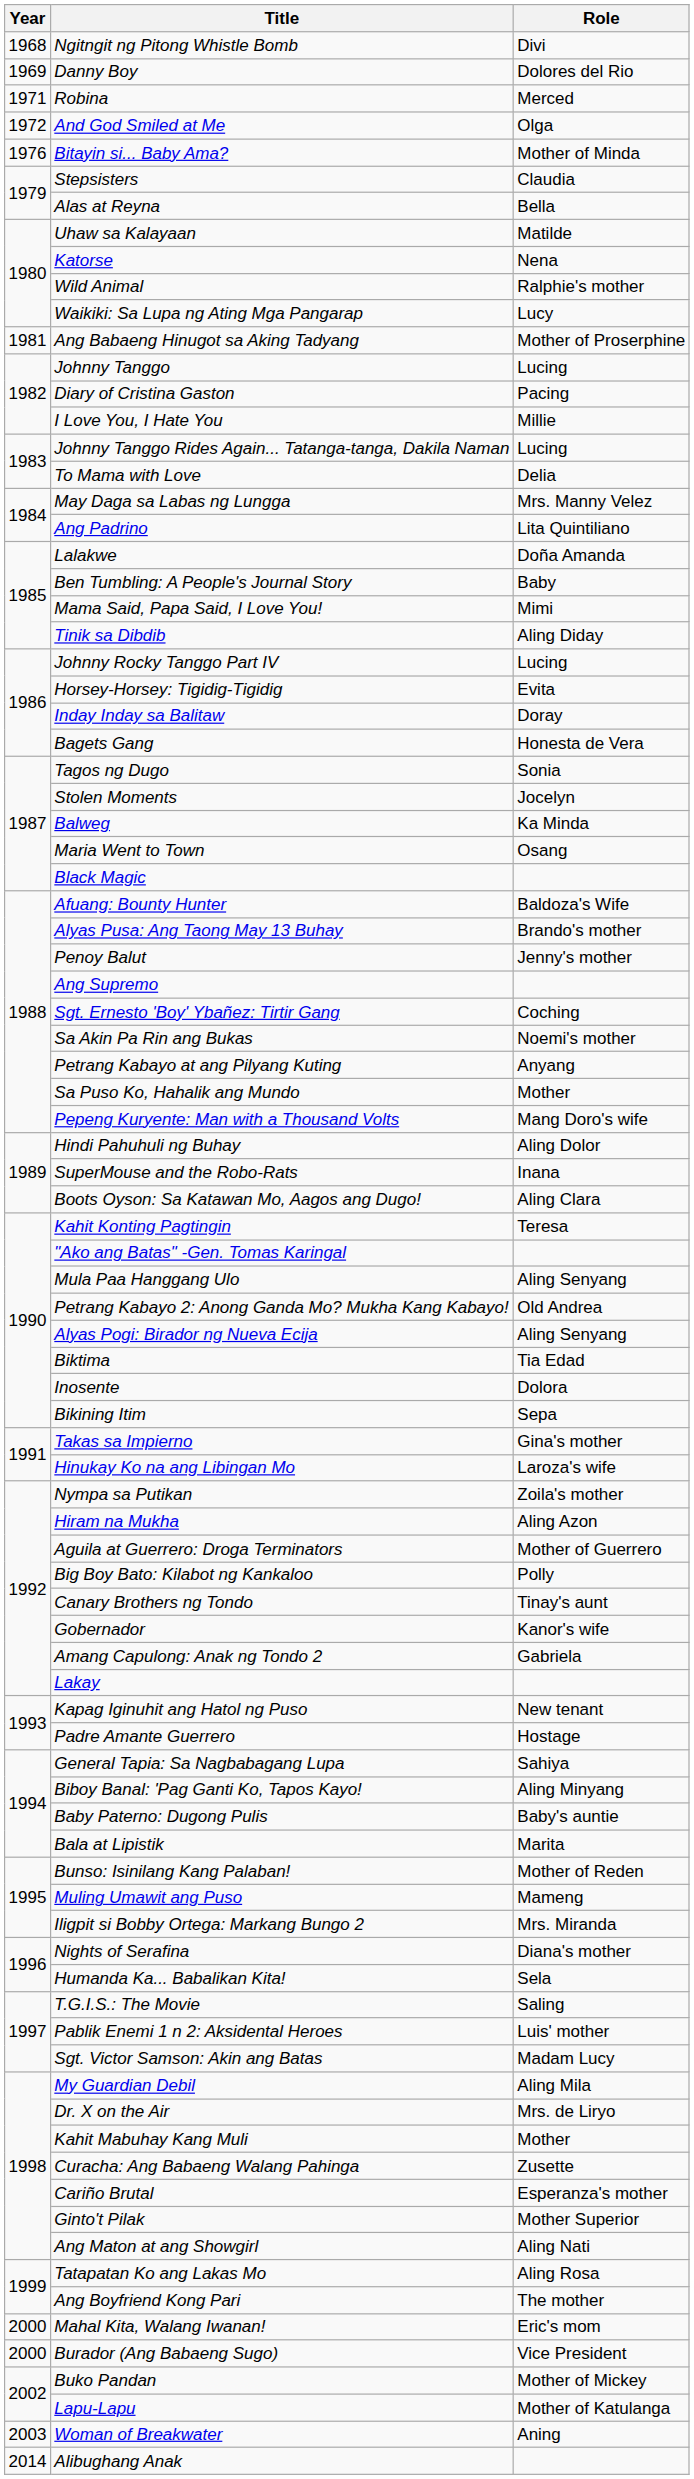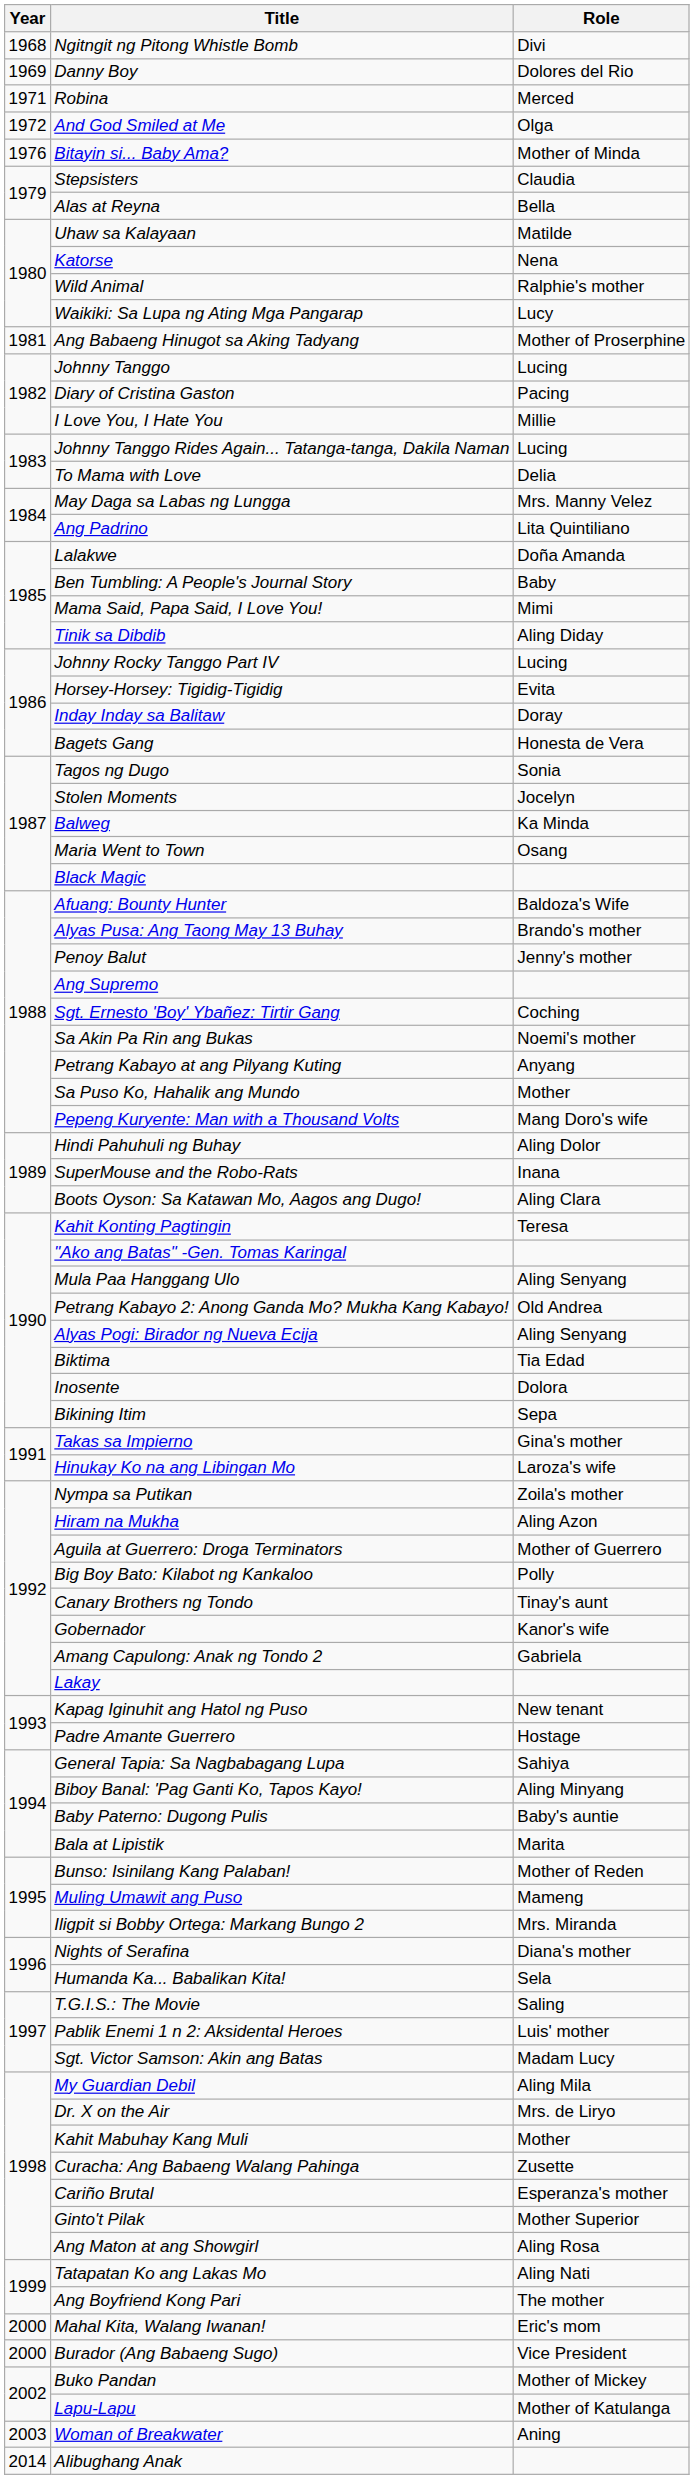Ang Maton at ang Showgirl | Role: Aling Nati -> Aling Rosa
Tatapatan Ko ang Lakas Mo | Role: Aling Rosa -> Aling Nati
